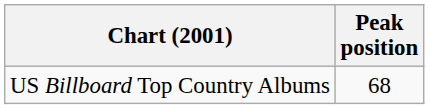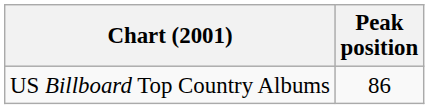US Billboard Top Country Albums | Peak position: 68 -> 86
